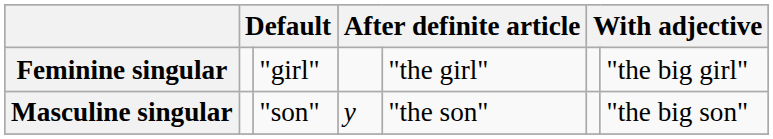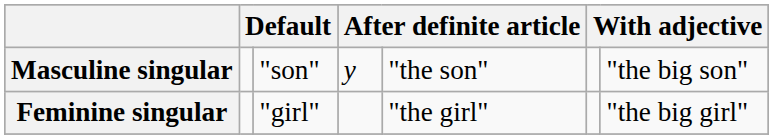rows swapped: Masculine singular <-> Feminine singular
